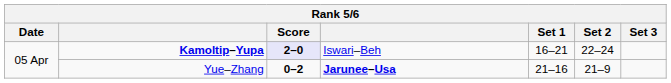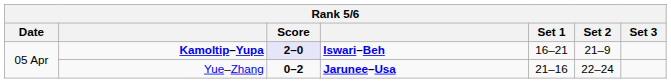Kamoltip–Yupa | column 4: normal -> bold
Kamoltip–Yupa | Set 2: 22–24 -> 21–9
Yue–Zhang | Set 2: 21–9 -> 22–24
